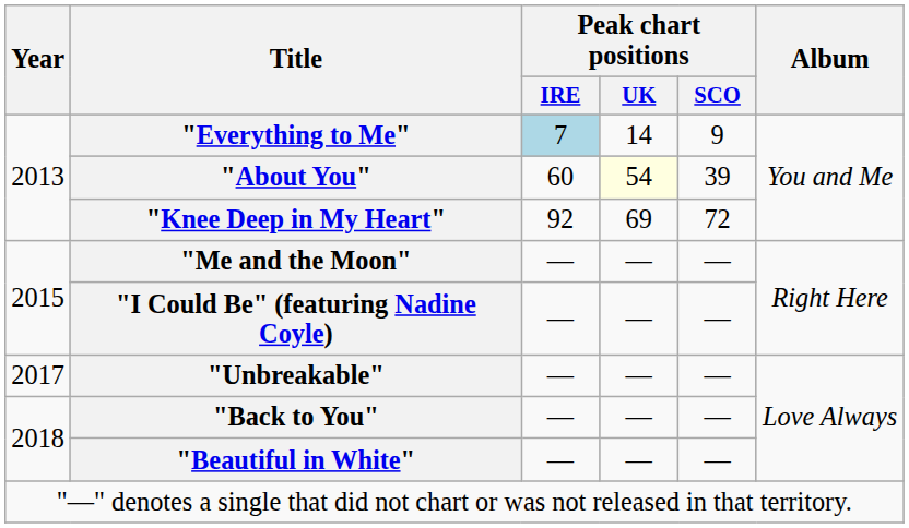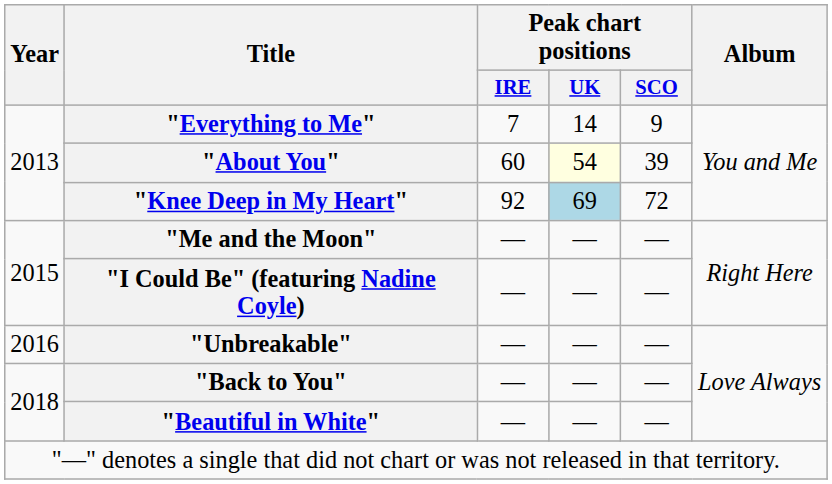"Everything to Me" | Peak chart positions / IRE: lightblue background -> no background
"Knee Deep in My Heart" | Peak chart positions / UK: no background -> lightblue background
"Unbreakable" | Year: 2017 -> 2016
